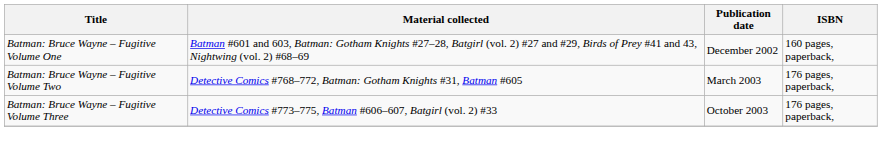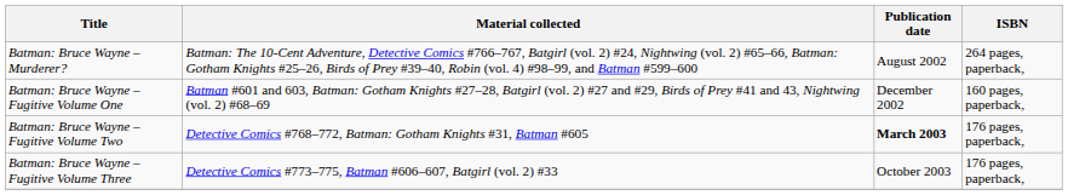+ row: Batman: Bruce Wayne – Murderer? | Batman: The 10-Cent Adventure, Detective Comics #766–767, Batgirl (vol. 2) #24, Nightwing (vol. 2) #65–66, Batman: Gotham Knights #25–26, Birds of Prey #39–40, Robin (vol. 4) #98–99, and Batman #599–600 | August 2002 | 264 pages, paperback,
Batman: Bruce Wayne – Fugitive Volume Two | Publication date: normal -> bold
